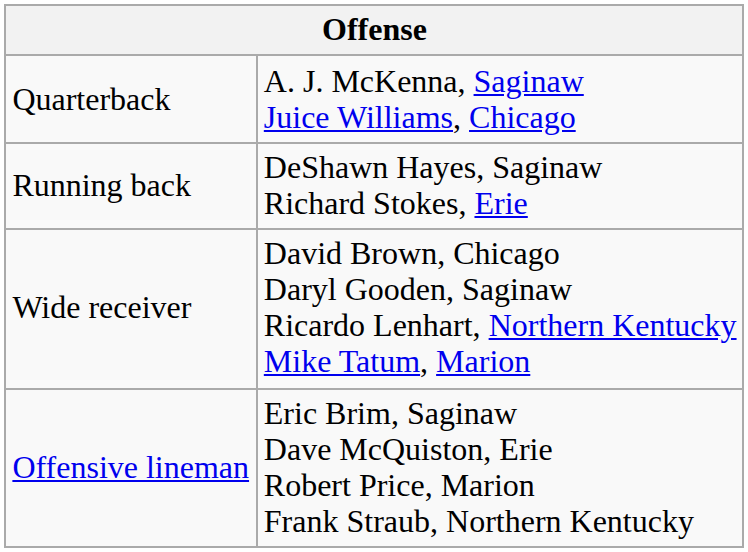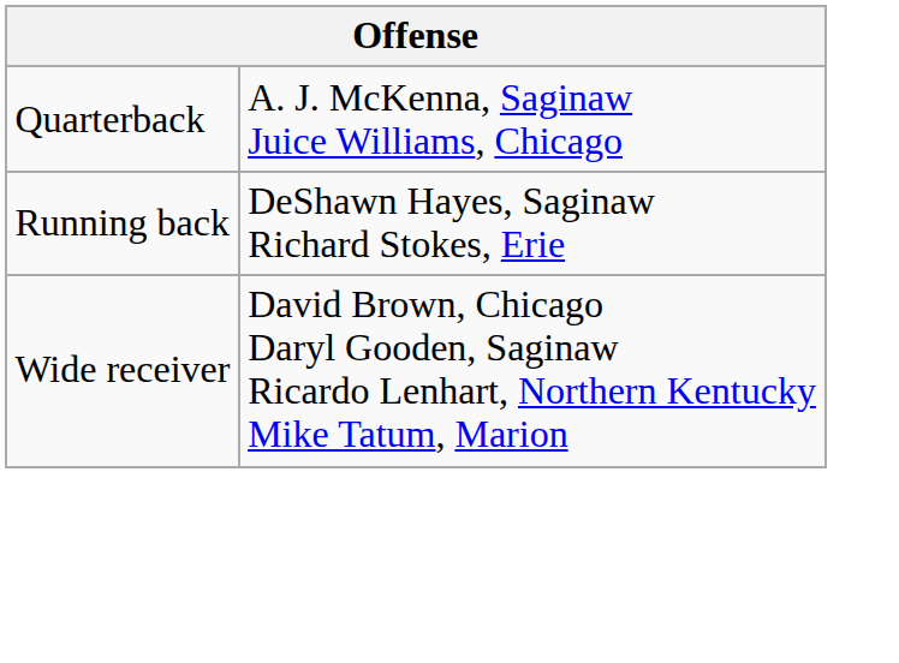- row: Offensive lineman | Eric Brim, Saginaw Dave McQuiston, Erie Robert Price, Marion Frank Straub, Northern Kentucky
